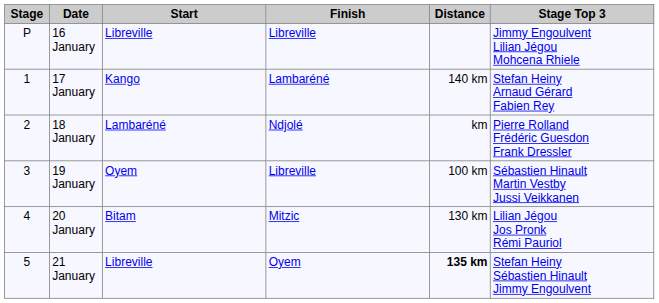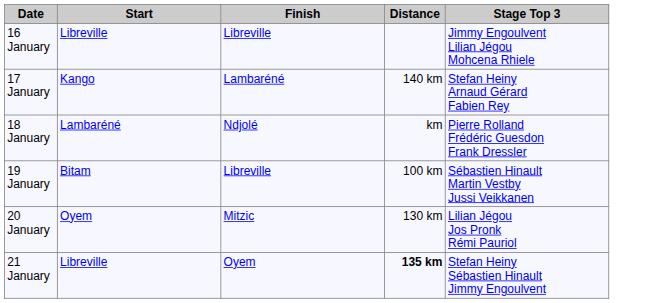- column: Stage | P | 1 | 2 | 3 | 4 | 5
19 January | Start: Oyem -> Bitam
20 January | Start: Bitam -> Oyem
